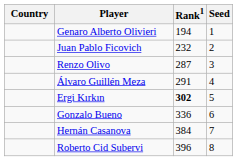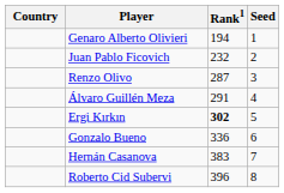Hernán Casanova | Rank1: 384 -> 383
